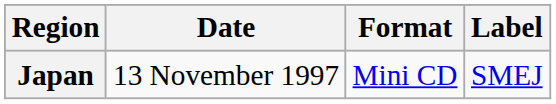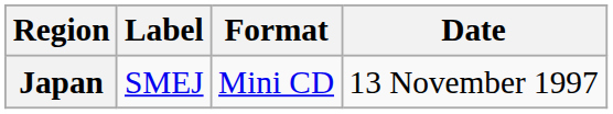columns swapped: Date <-> Label
